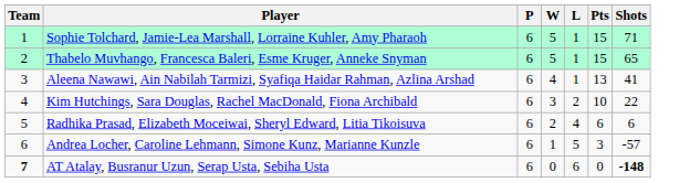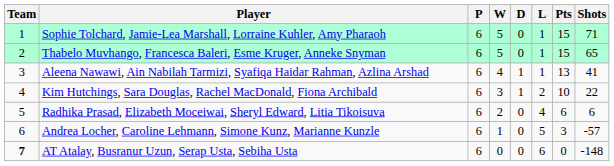+ column: D | 0 | 0 | 1 | 1 | 0 | 0 | 0
AT Atalay, Busranur Uzun, Serap Usta, Sebiha Usta | Shots: bold -> normal
